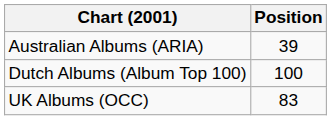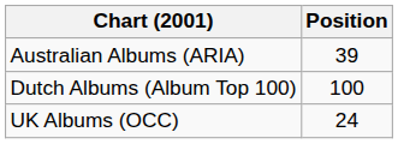UK Albums (OCC) | Position: 83 -> 24
